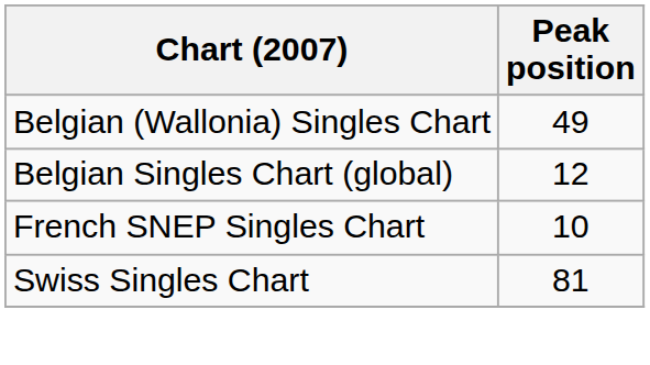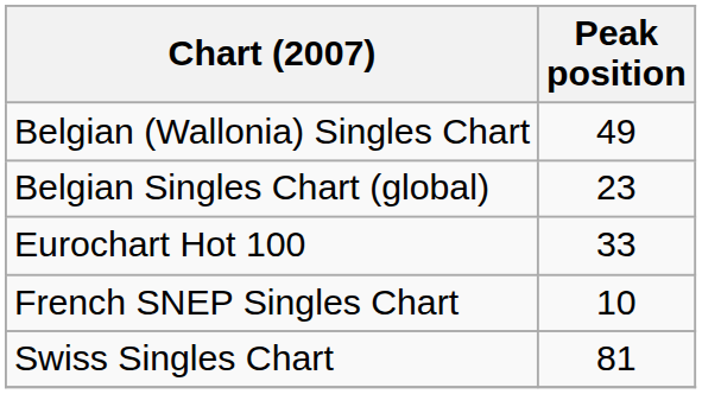Belgian Singles Chart (global) | Peak position: 12 -> 23
+ row: Eurochart Hot 100 | 33
